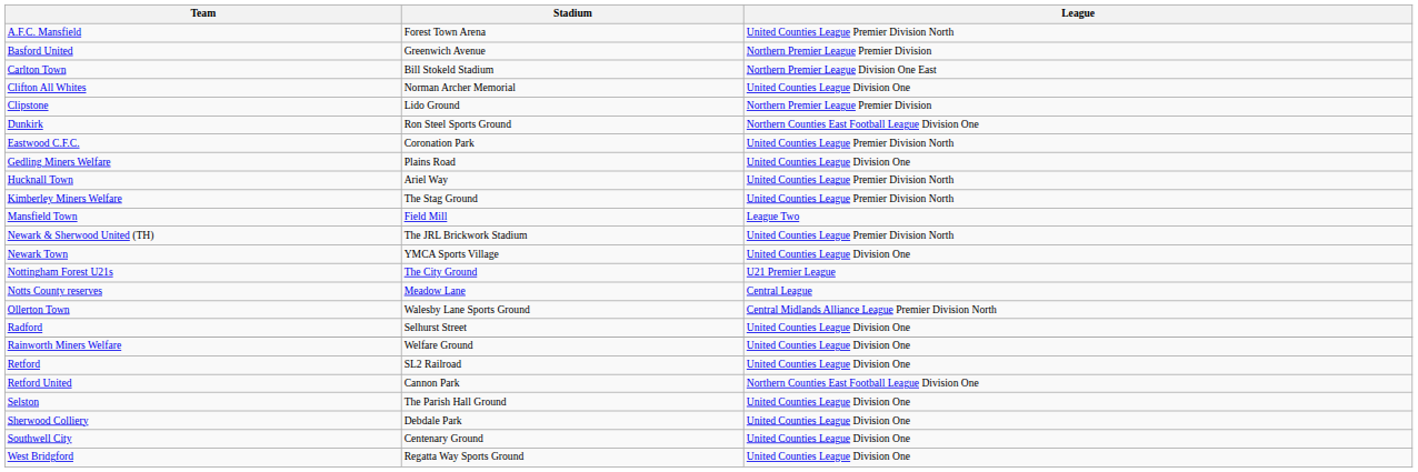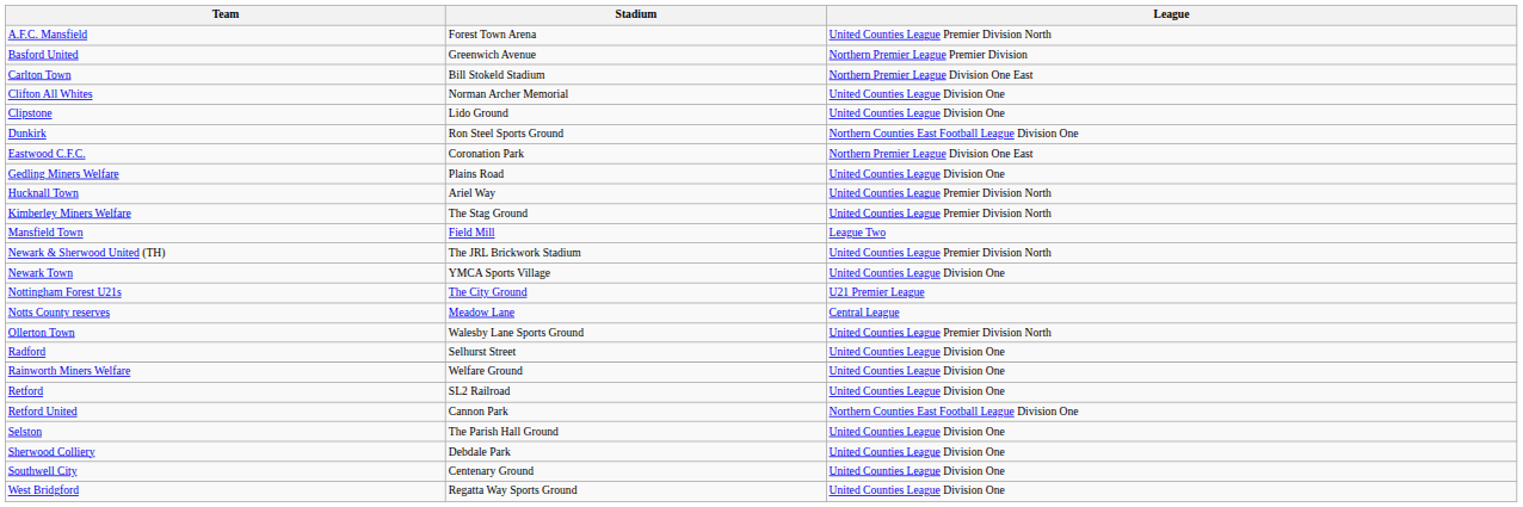Clipstone | League: Northern Premier League Premier Division -> United Counties League Division One
Eastwood C.F.C. | League: United Counties League Premier Division North -> Northern Premier League Division One East
Ollerton Town | League: Central Midlands Alliance League Premier Division North -> United Counties League Premier Division North
